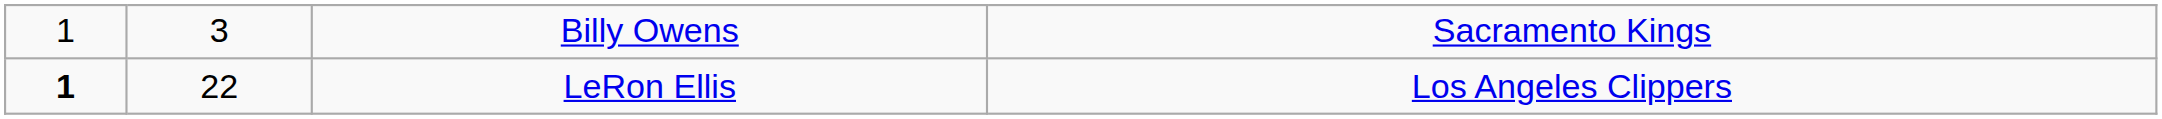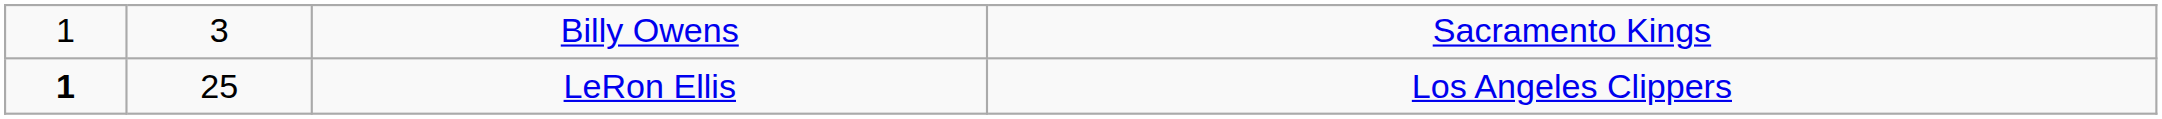LeRon Ellis | column 2: 22 -> 25
